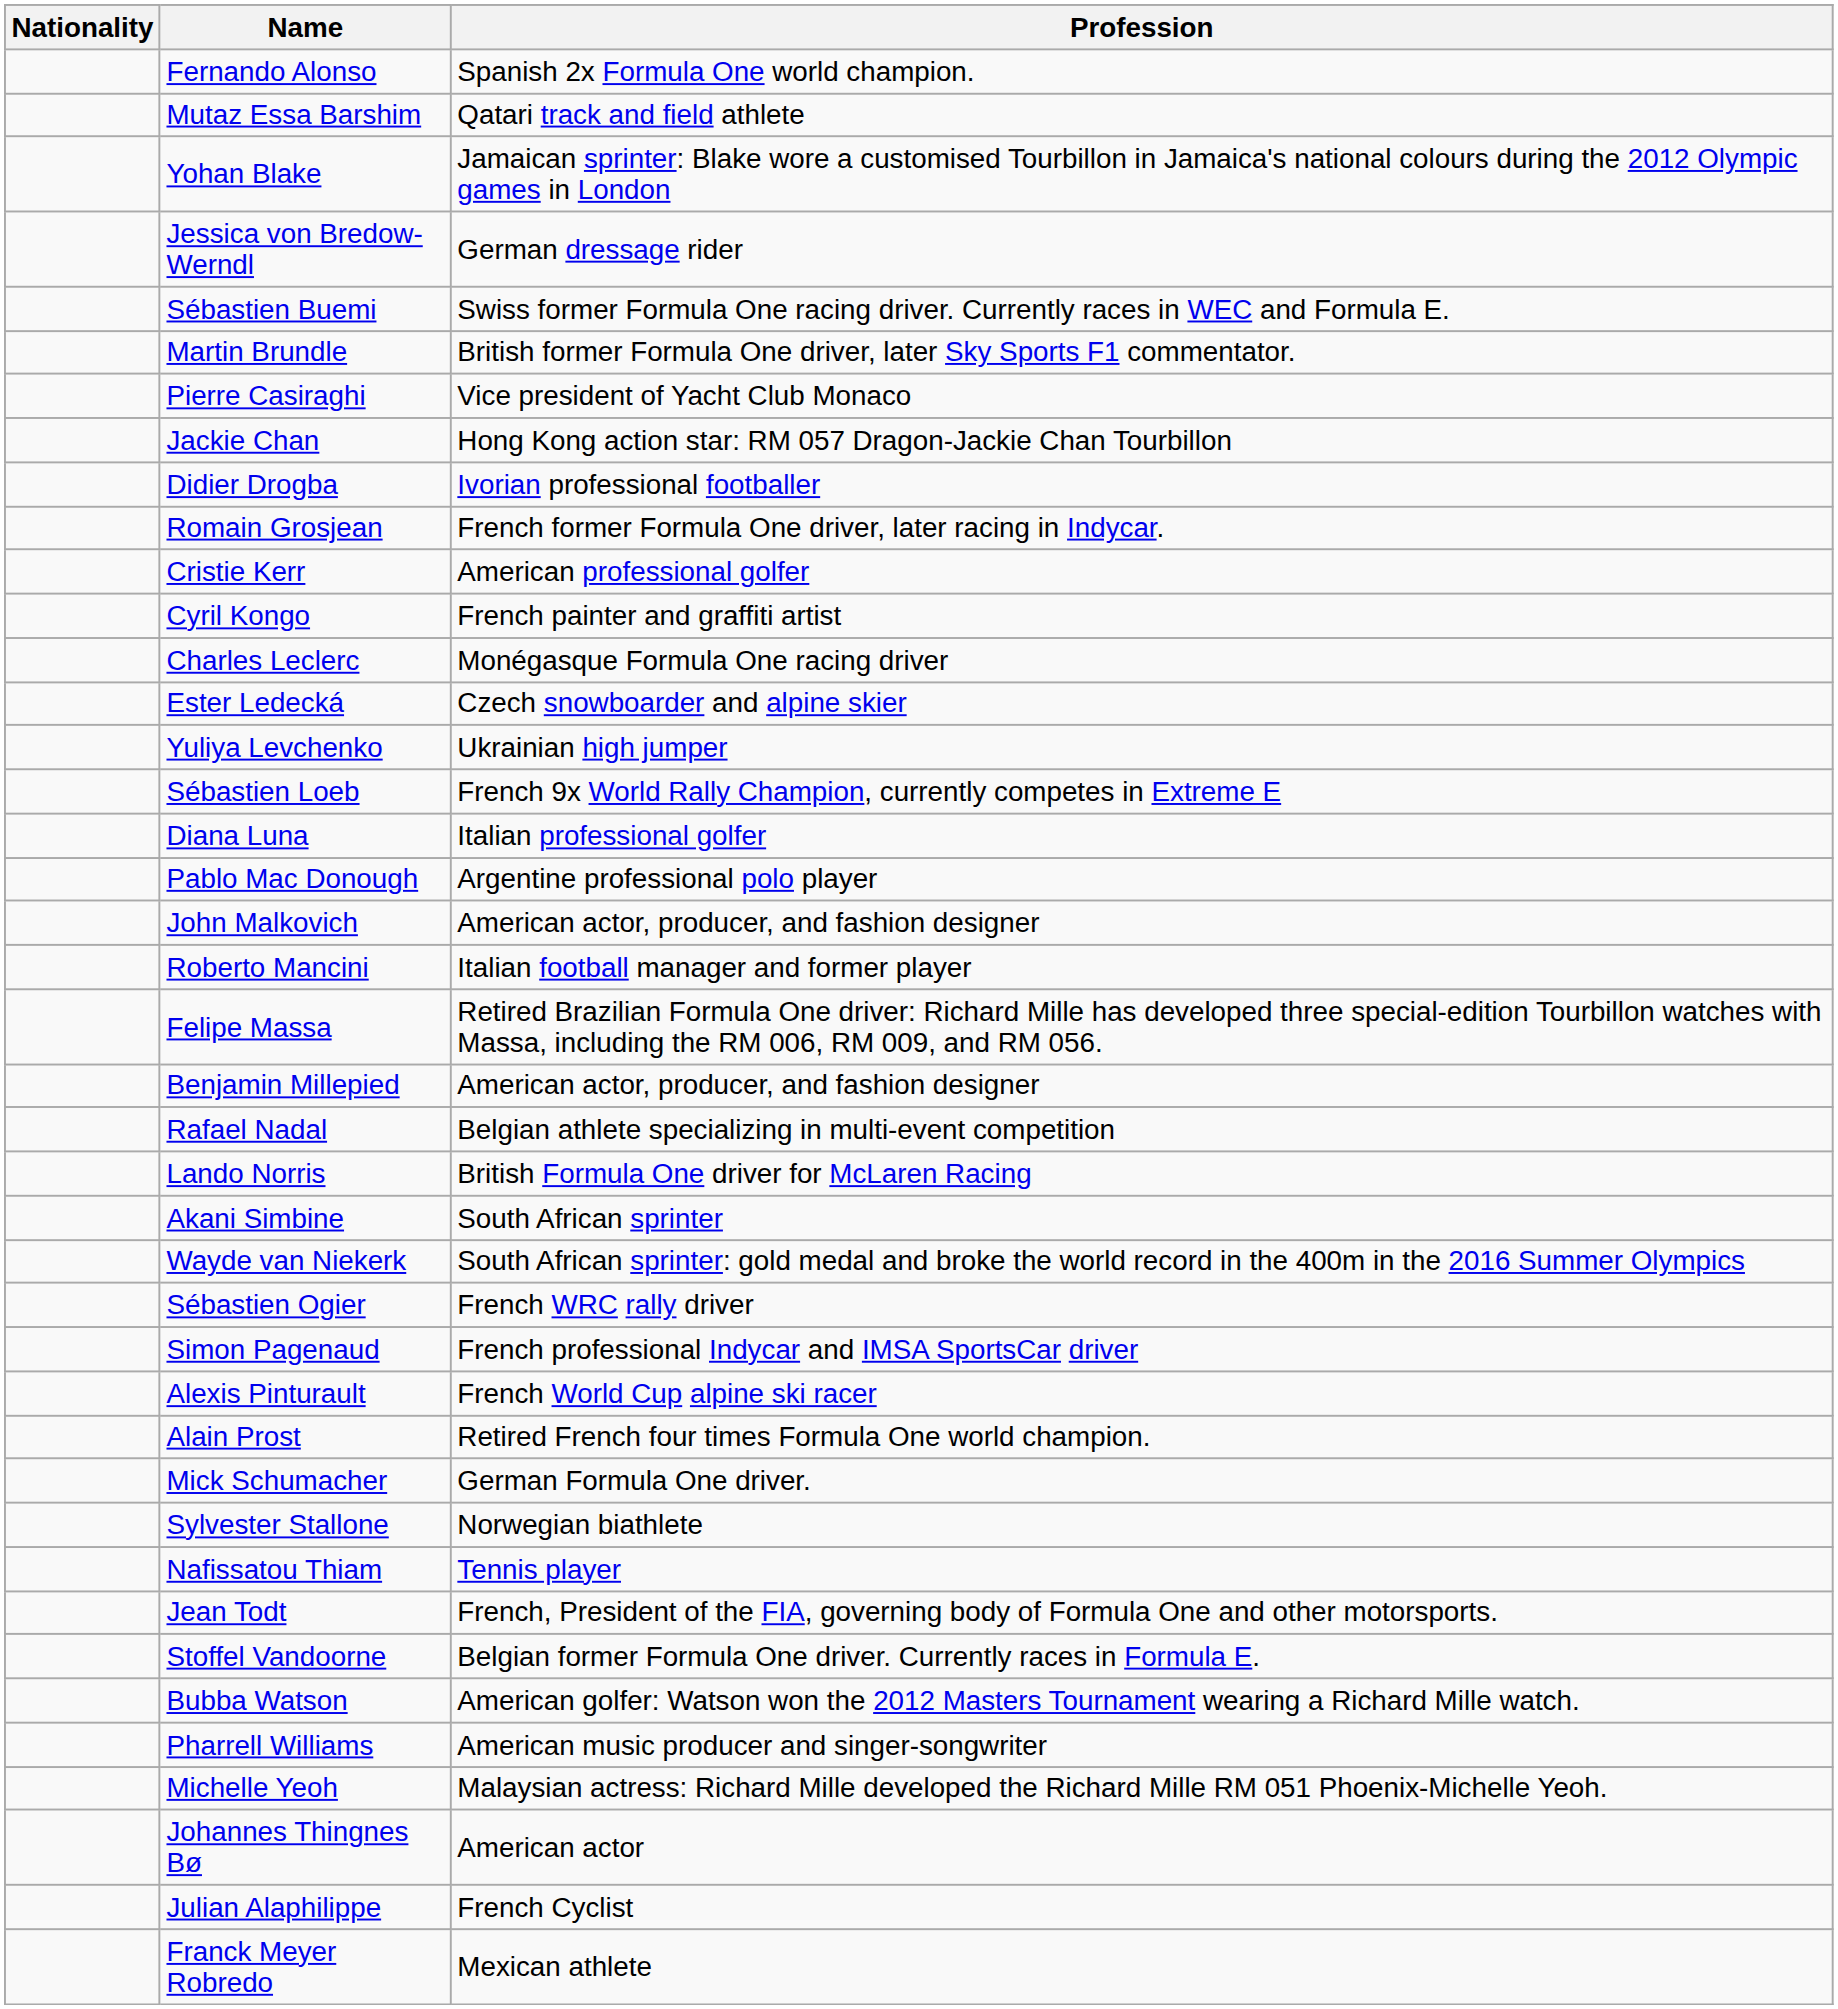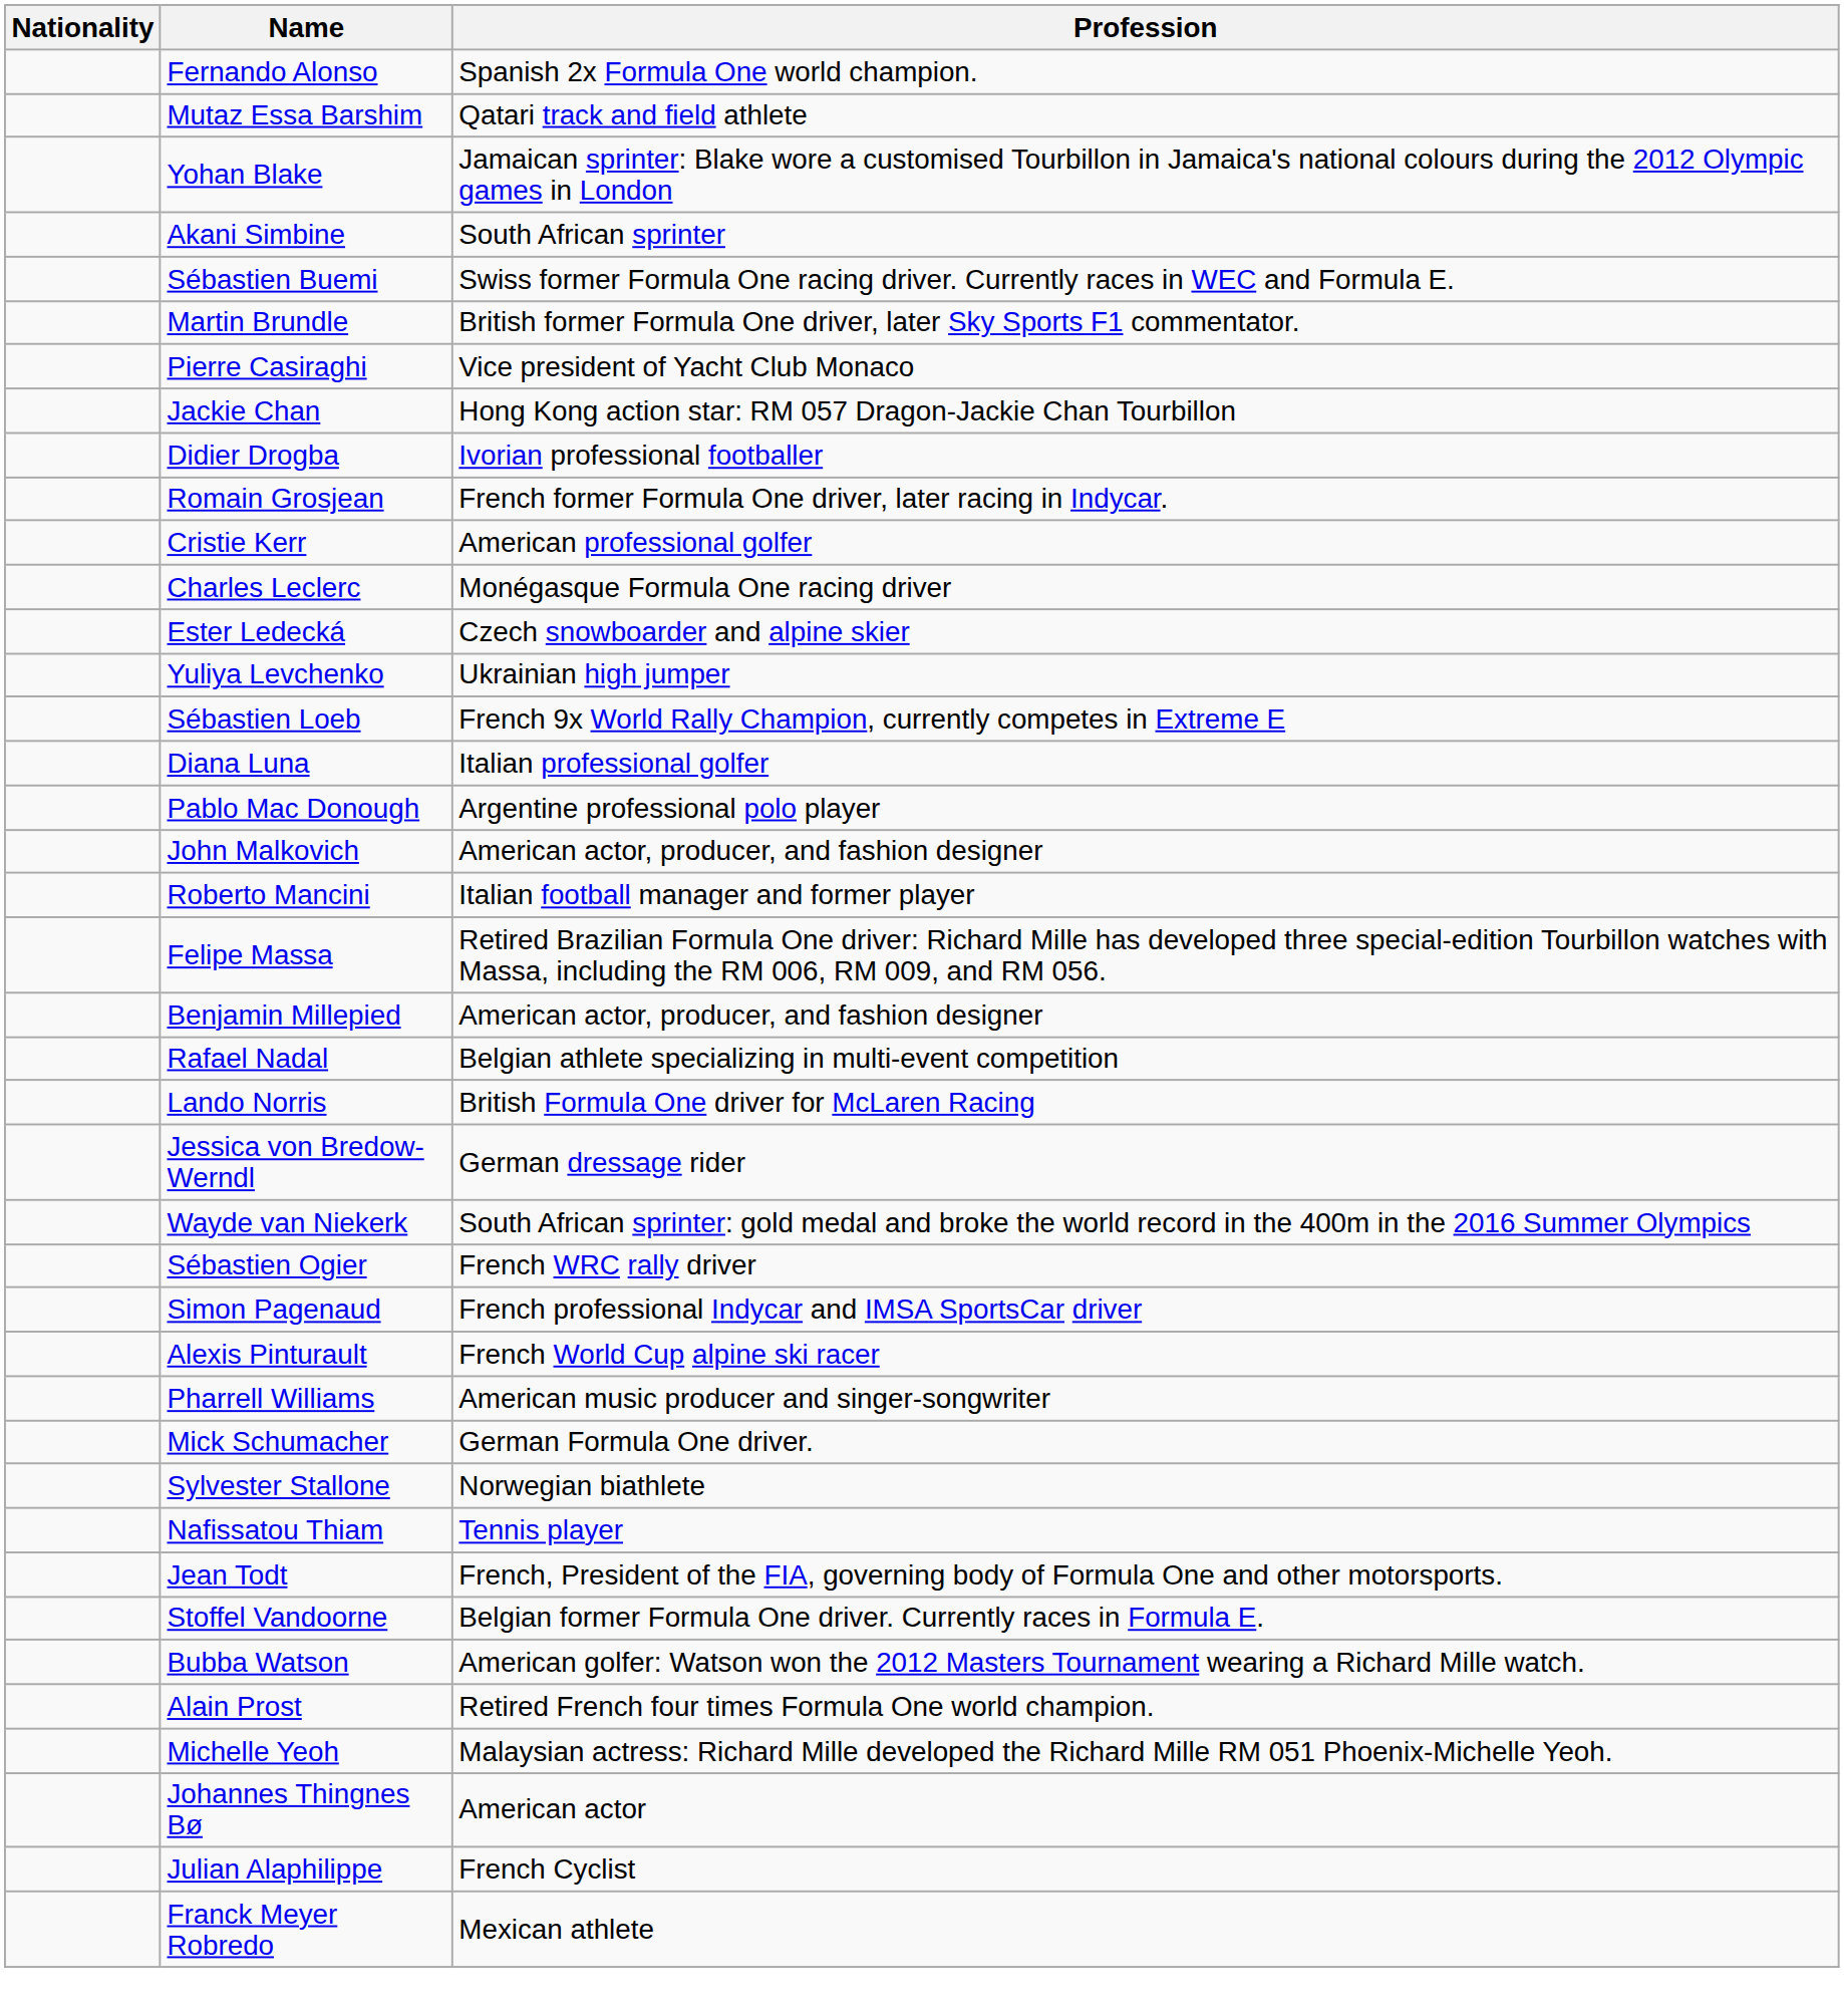rows swapped: Jessica von Bredow-Werndl <-> Akani Simbine
- row: Cyril Kongo | French painter and graffiti artist
rows swapped: Alain Prost <-> Pharrell Williams
